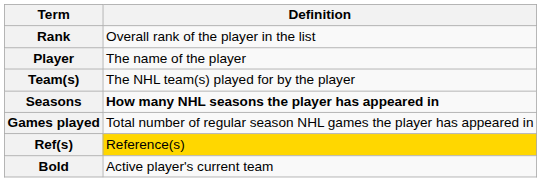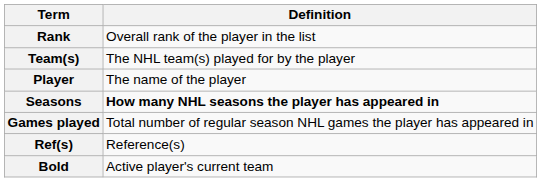rows swapped: Player <-> Team(s)
Ref(s) | Definition: gold background -> no background
